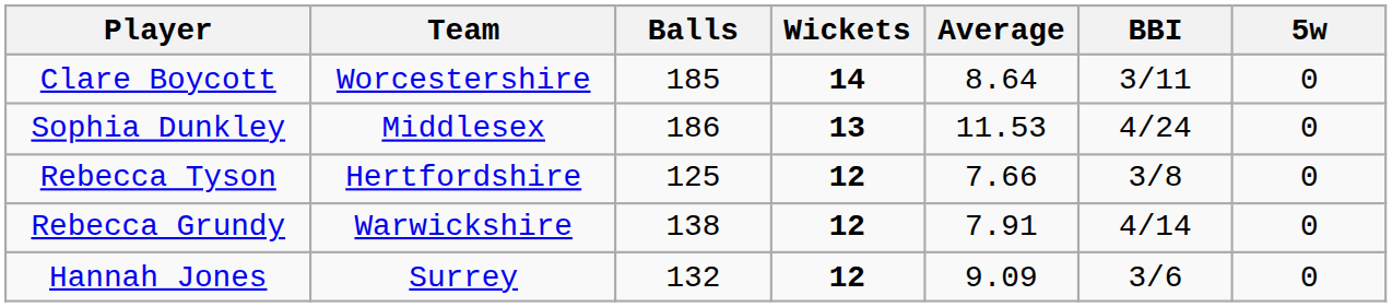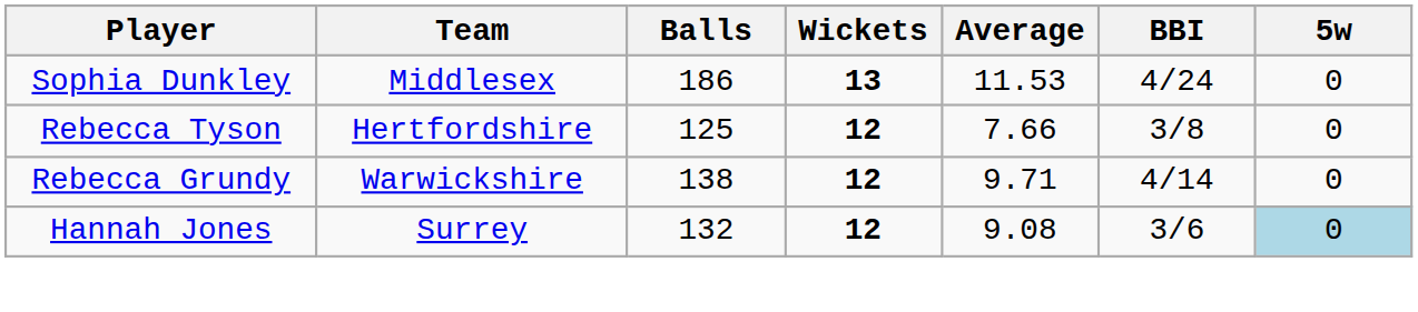- row: Clare Boycott | Worcestershire | 185 | 14 | 8.64 | 3/11 | 0
Rebecca Grundy | Average: 7.91 -> 9.71
Hannah Jones | Average: 9.09 -> 9.08
Hannah Jones | 5w: no background -> lightblue background
